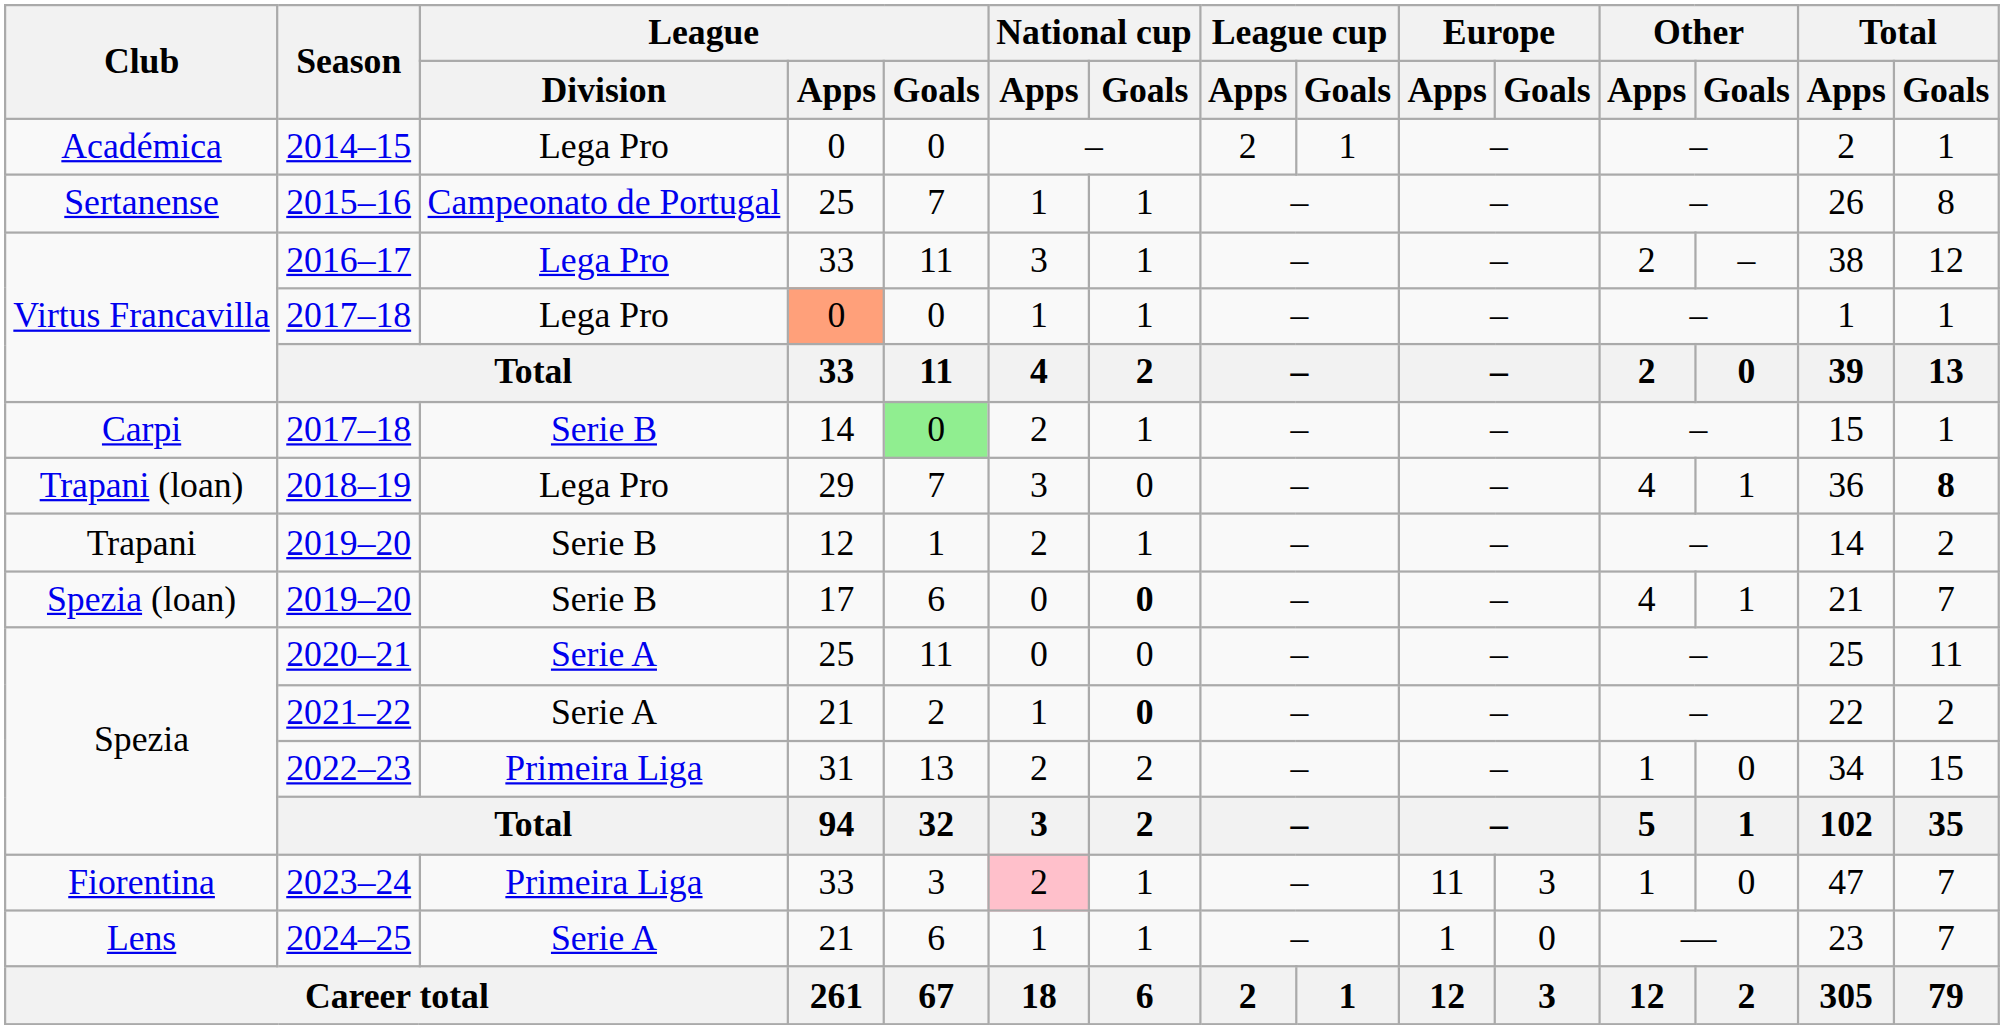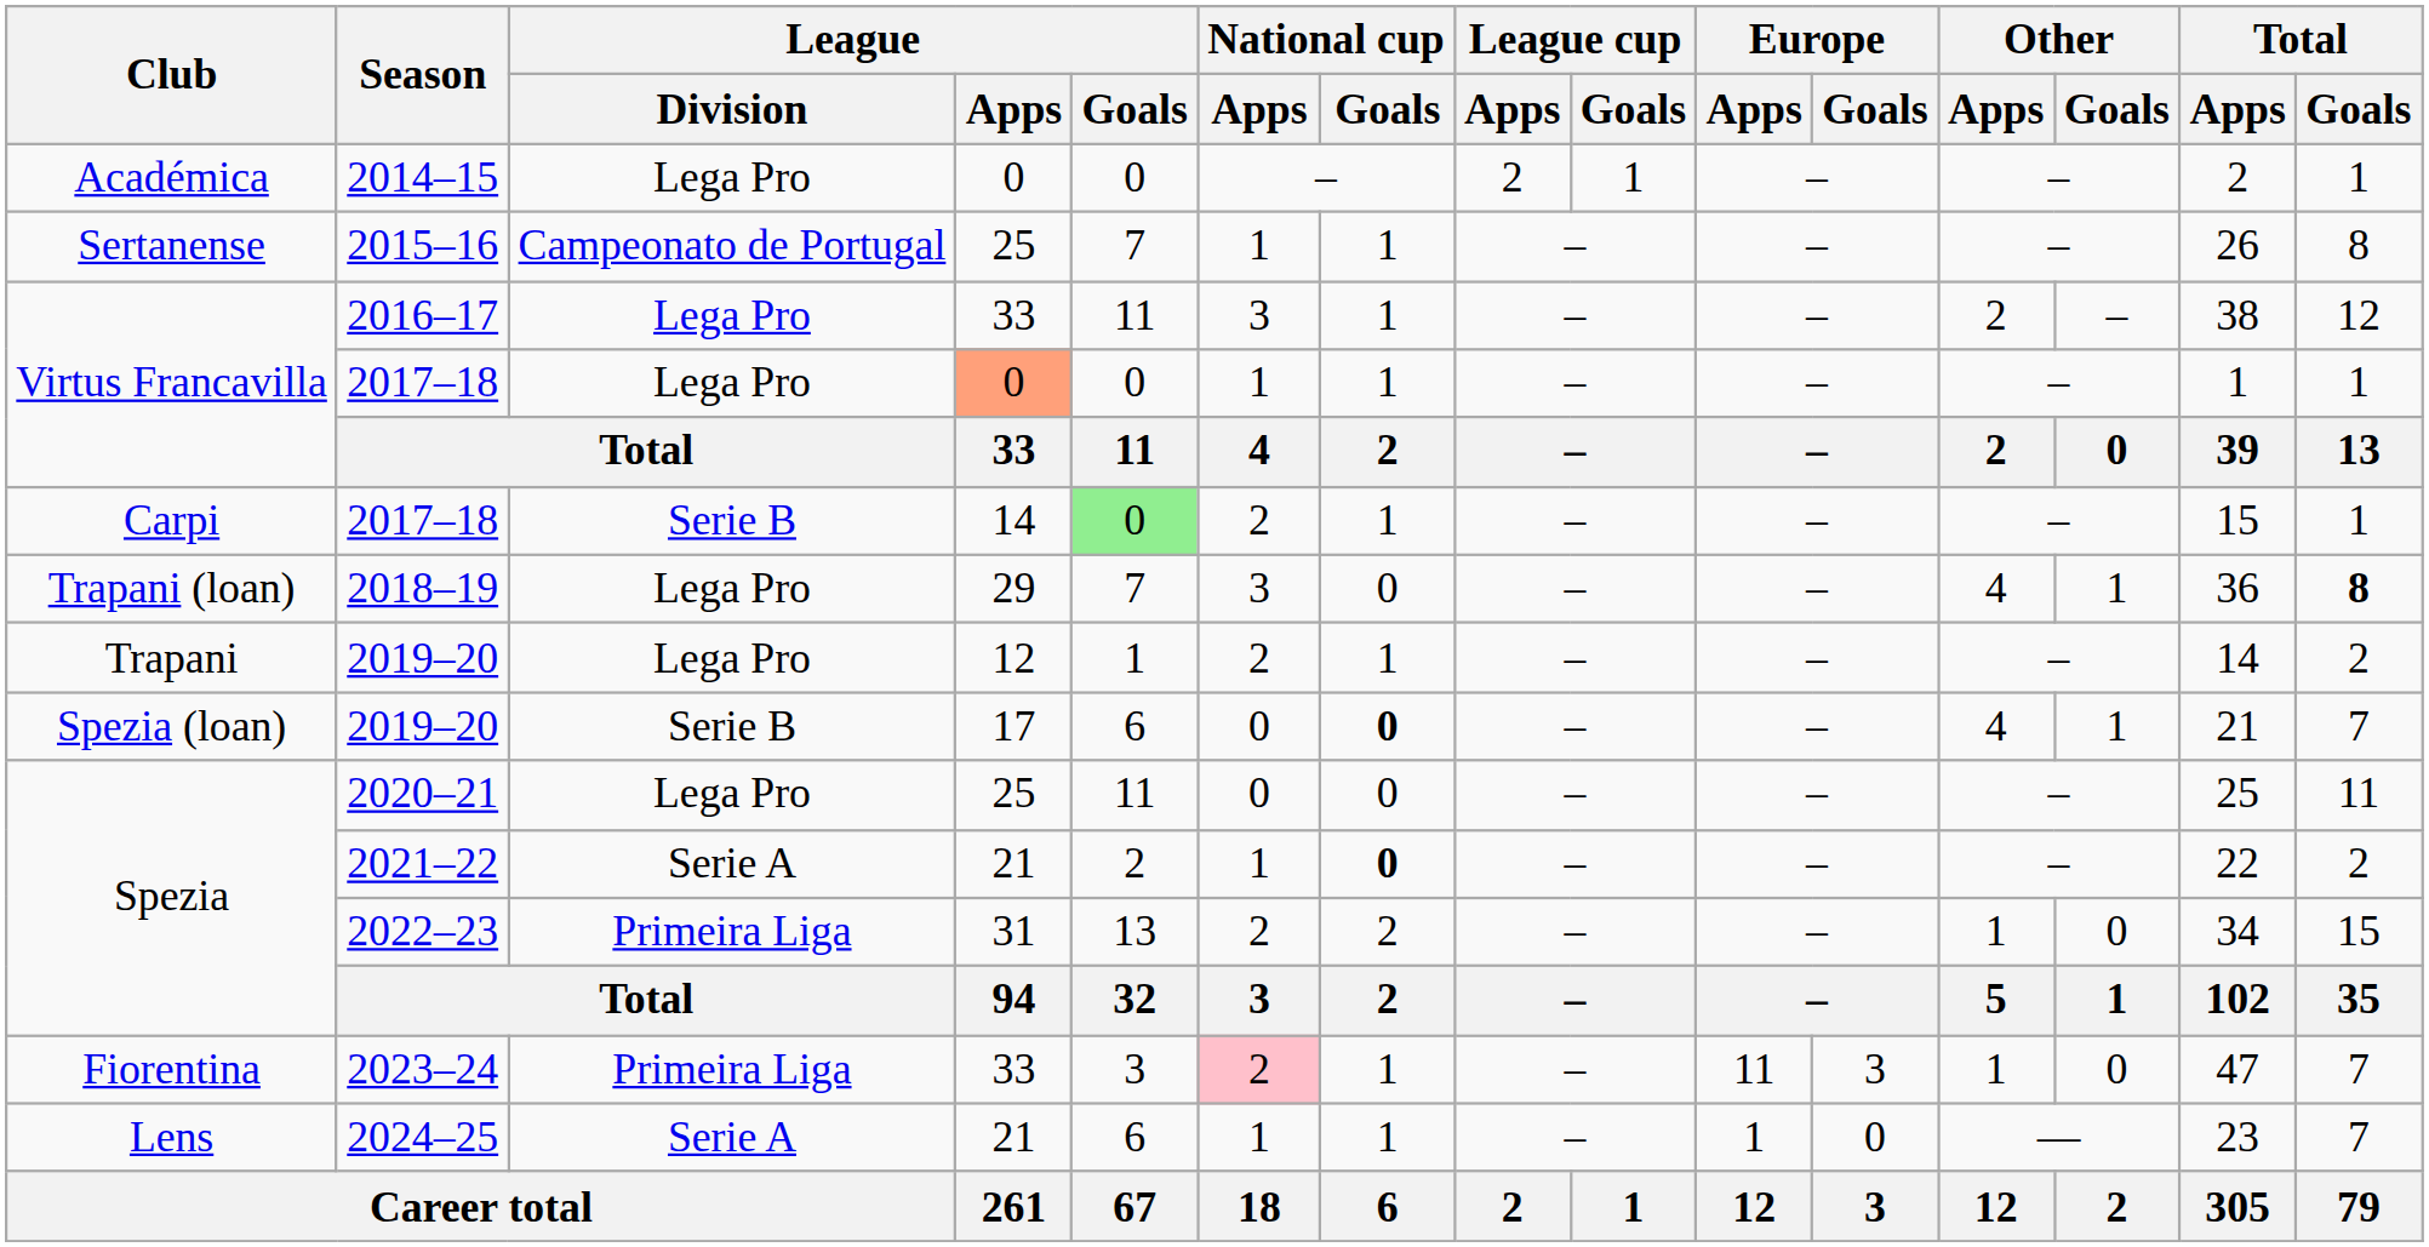Trapani / 2019–20 | League / Division: Serie B -> Lega Pro
2020–21 | League / Division: Serie A -> Lega Pro
